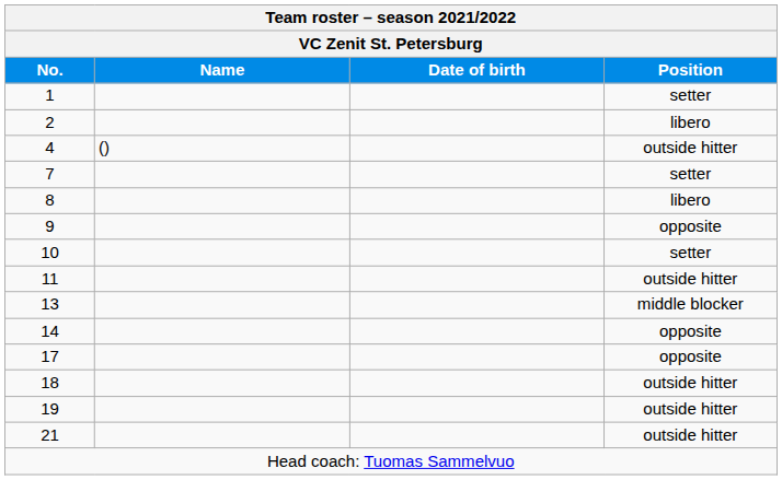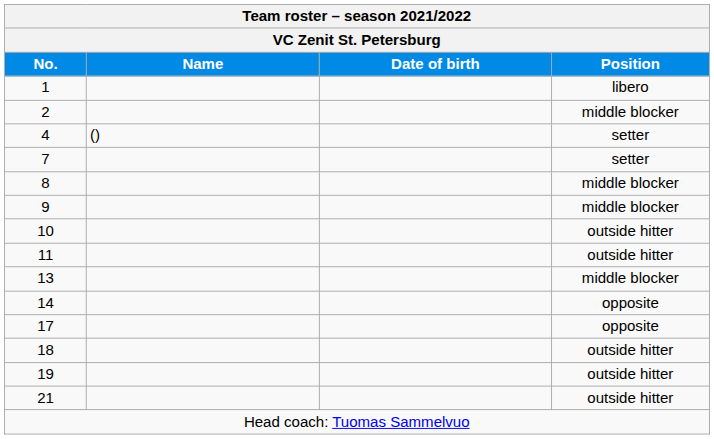1 | Position: setter -> libero
2 | Position: libero -> middle blocker
4 | Position: outside hitter -> setter
8 | Position: libero -> middle blocker
9 | Position: opposite -> middle blocker
10 | Position: setter -> outside hitter
